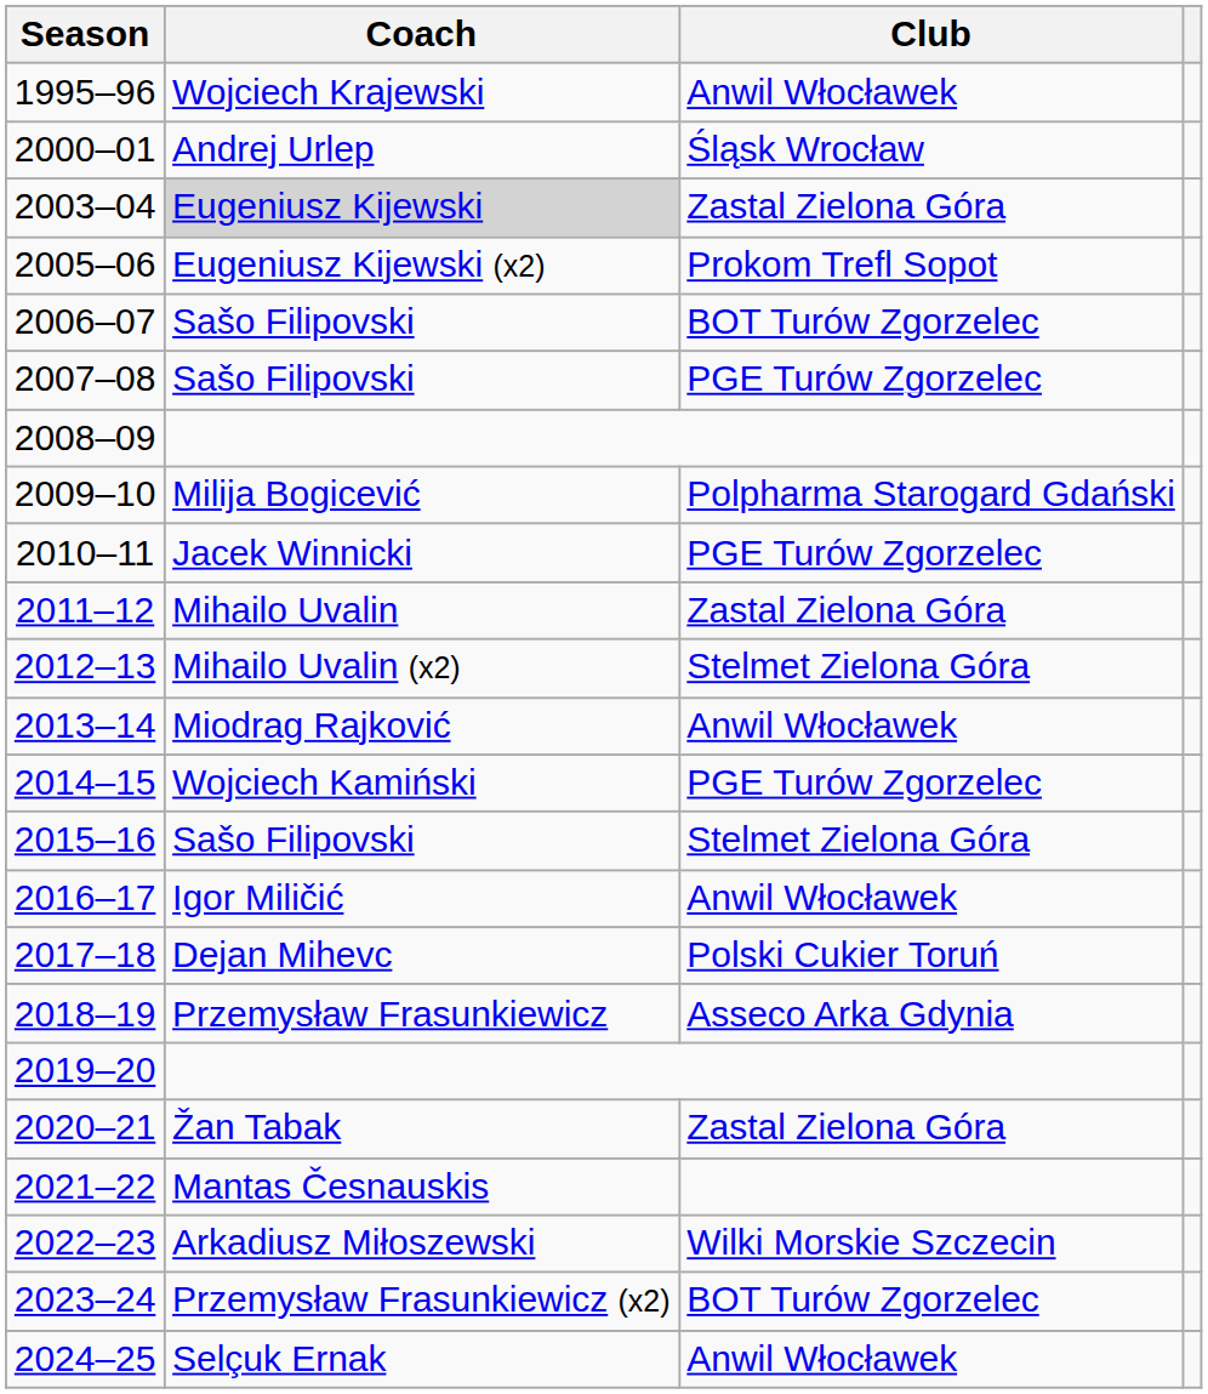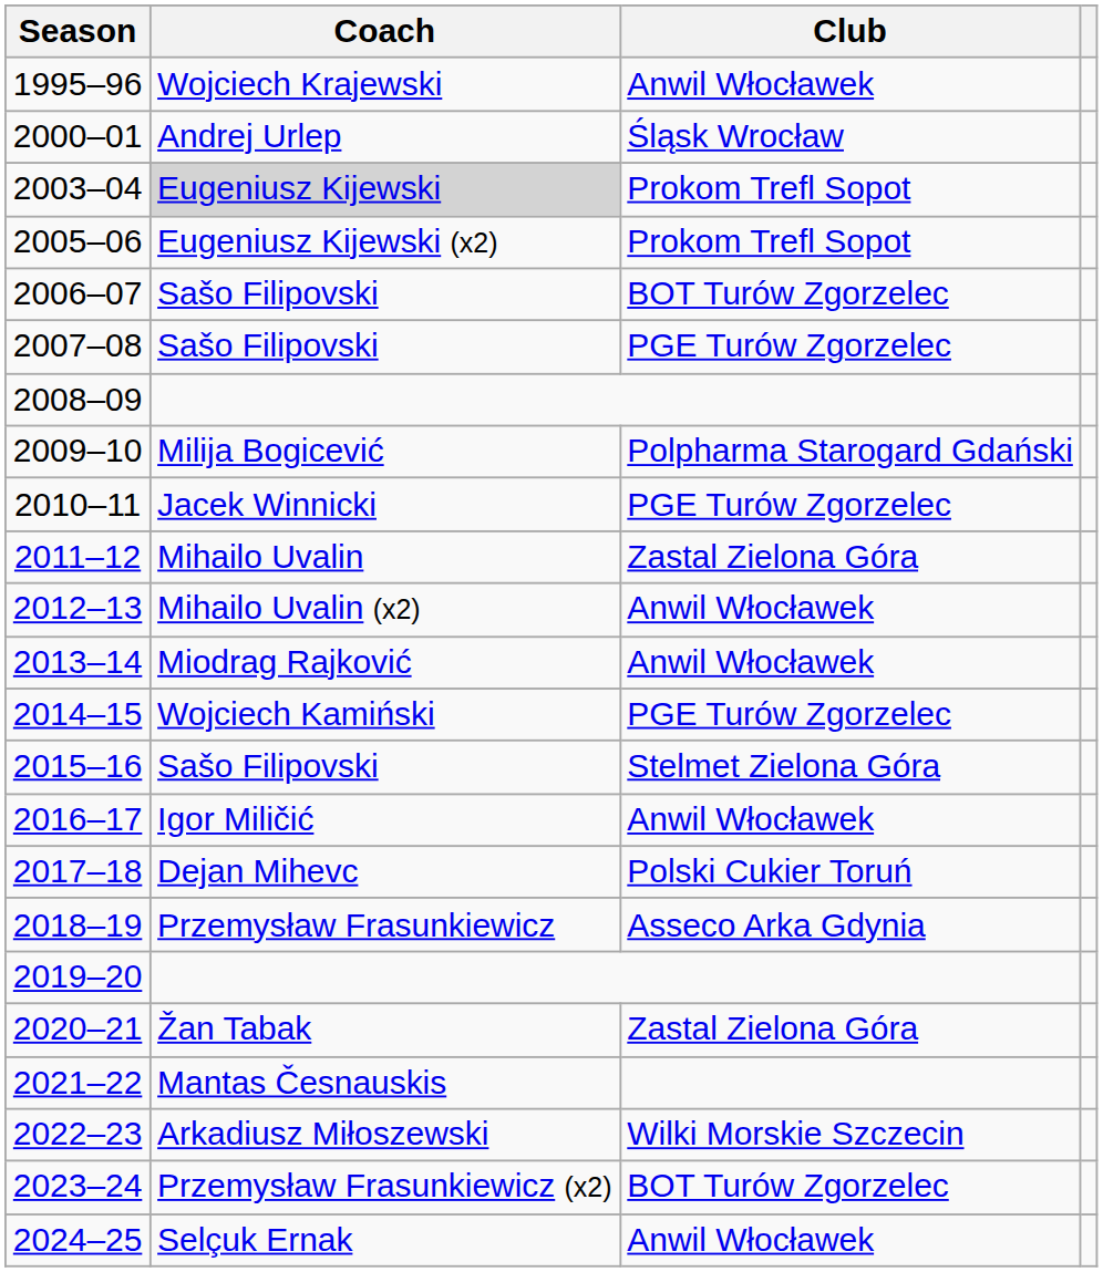2003–04 | Club: Zastal Zielona Góra -> Prokom Trefl Sopot
2012–13 | Club: Stelmet Zielona Góra -> Anwil Włocławek
